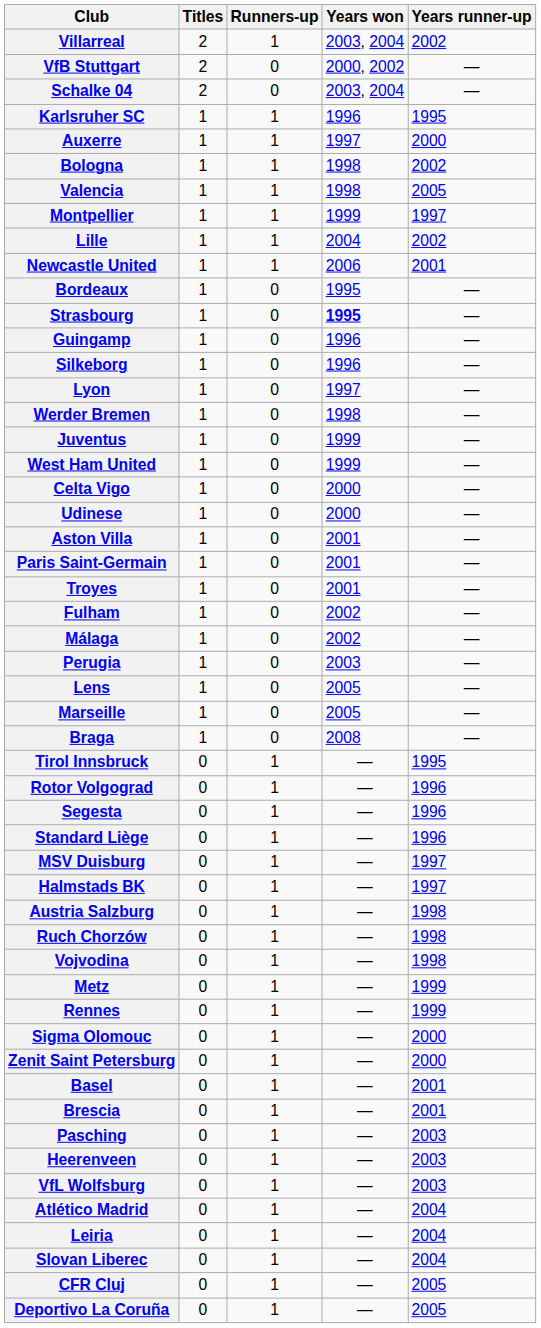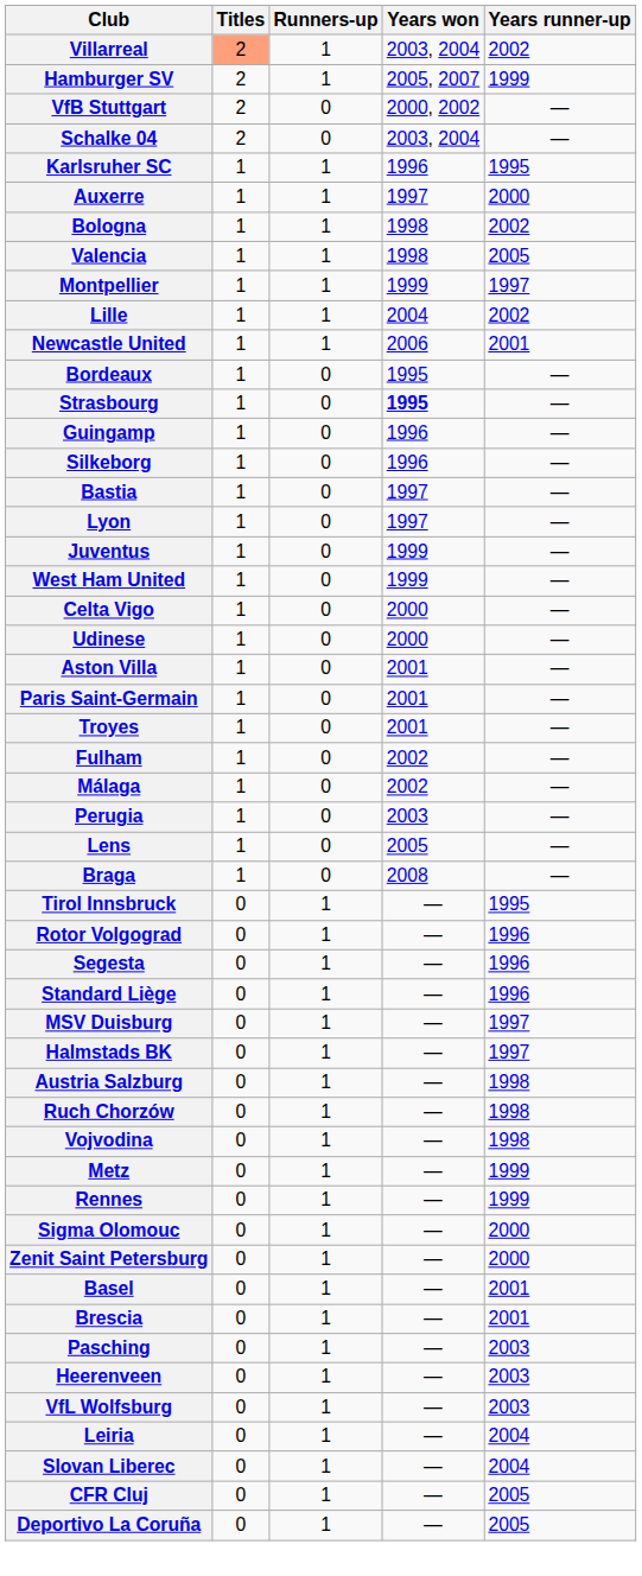Villarreal | Titles: no background -> lightsalmon background
+ row: Hamburger SV | 2 | 1 | 2005, 2007 | 1999
+ row: Bastia | 1 | 0 | 1997 | —
- row: Werder Bremen | 1 | 0 | 1998 | —
- row: Marseille | 1 | 0 | 2005 | —
- row: Atlético Madrid | 0 | 1 | — | 2004
